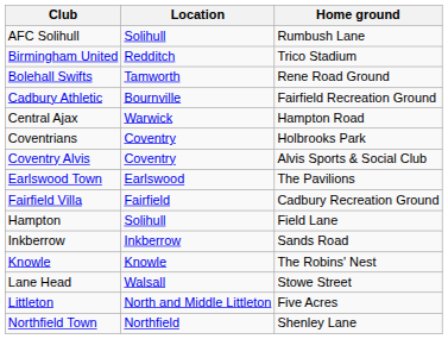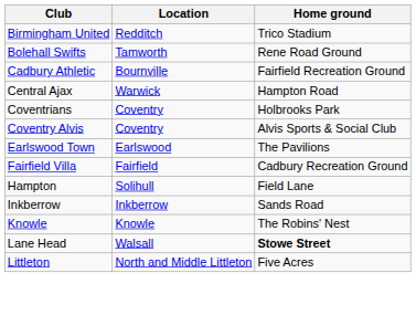- row: AFC Solihull | Solihull | Rumbush Lane
Lane Head | Home ground: normal -> bold
- row: Northfield Town | Northfield | Shenley Lane
